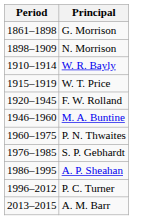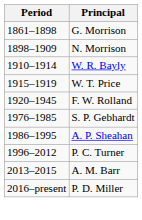- row: 1946–1960 | M. A. Buntine
- row: 1960–1975 | P. N. Thwaites
+ row: 2016–present | P. D. Miller
